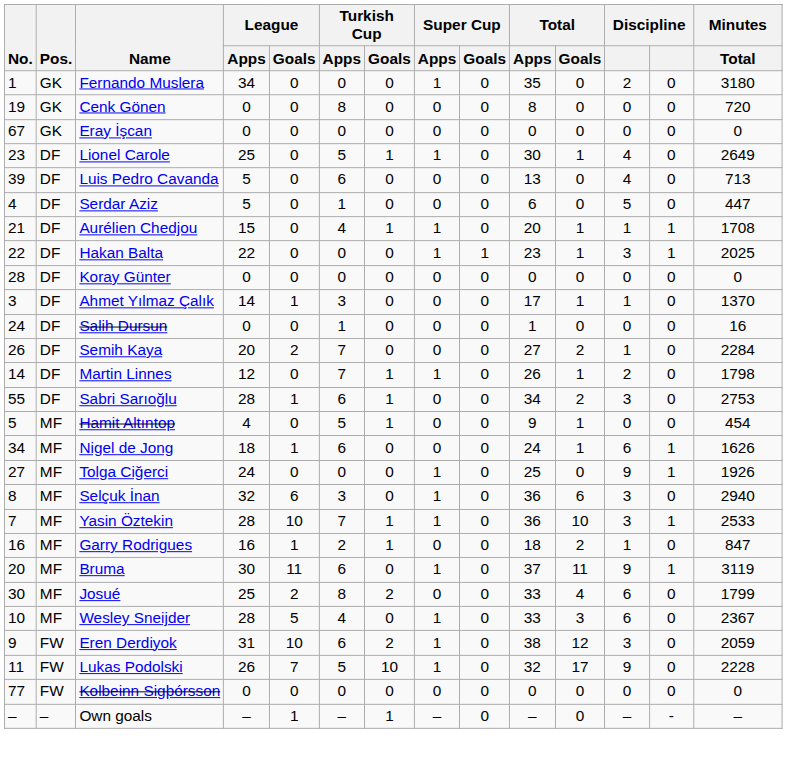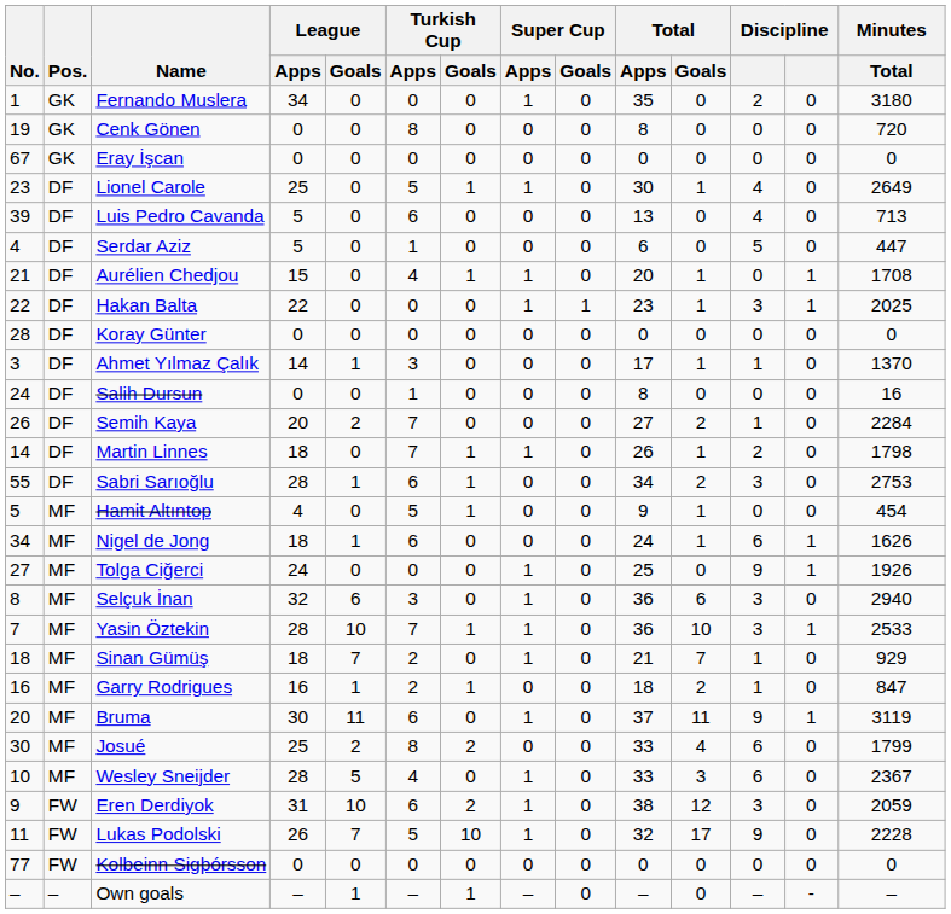Aurélien Chedjou | column 12: 1 -> 0
Salih Dursun | Total / Apps: 1 -> 8
Martin Linnes | League / Apps: 12 -> 18
+ row: 18 | MF | Sinan Gümüş | 18 | 7 | 2 | 0 | 1 | 0 | 21 | 7 | 1 | 0 | 929
